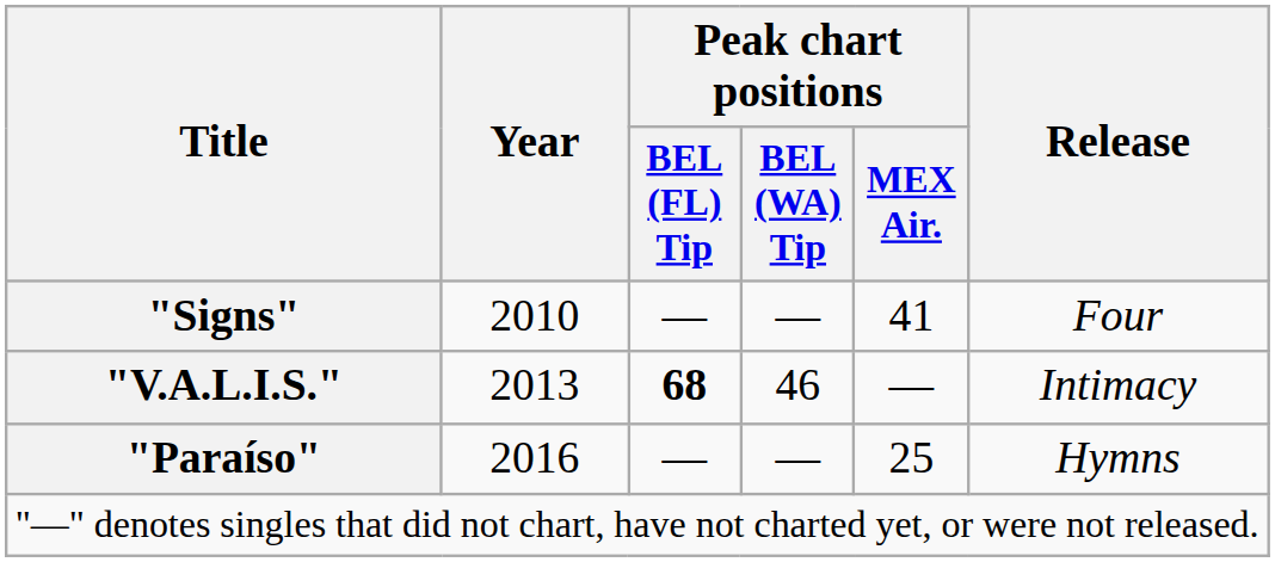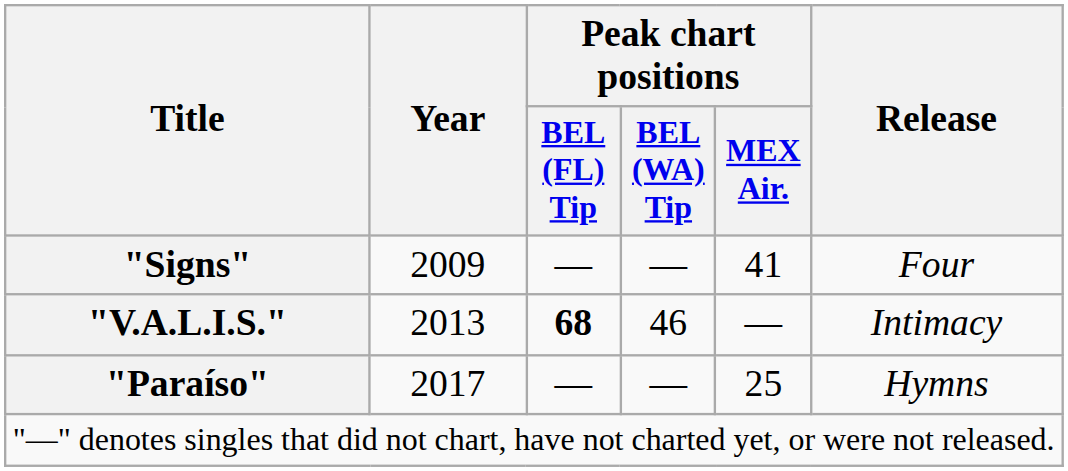"Signs" | Year: 2010 -> 2009
"Paraíso" | Year: 2016 -> 2017
